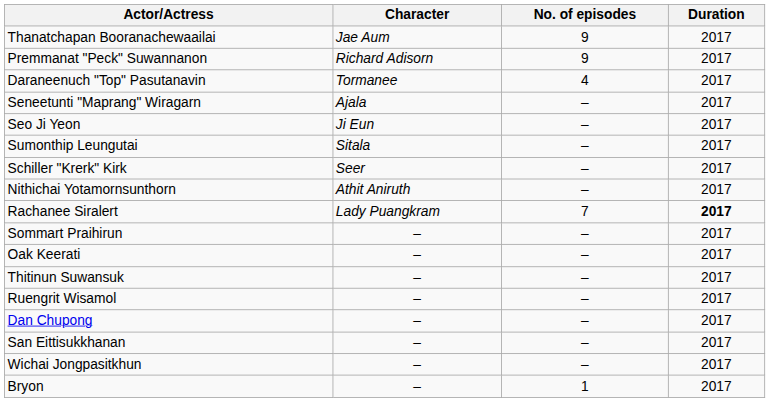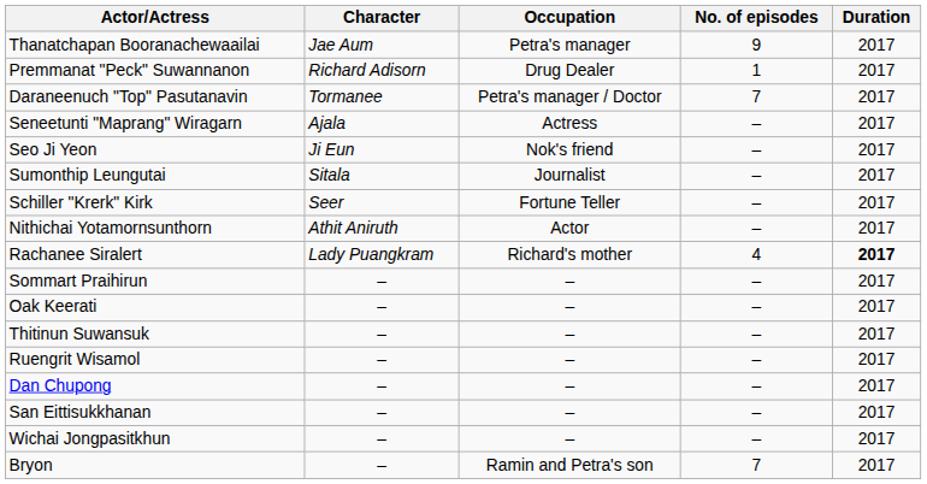+ column: Occupation | Petra's manager | Drug Dealer | Petra's manager / Doctor | Actress | Nok's friend | Journalist | Fortune Teller | Actor | Richard's mother | – | – | – | – | – | – | – | Ramin and Petra's son
Premmanat "Peck" Suwannanon | No. of episodes: 9 -> 1
Daraneenuch "Top" Pasutanavin | No. of episodes: 4 -> 7
Rachanee Siralert | No. of episodes: 7 -> 4
Bryon | No. of episodes: 1 -> 7
